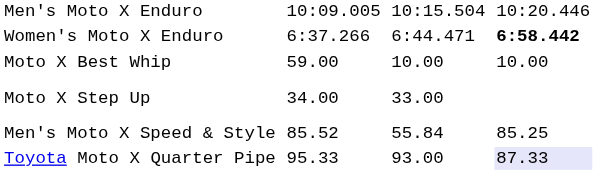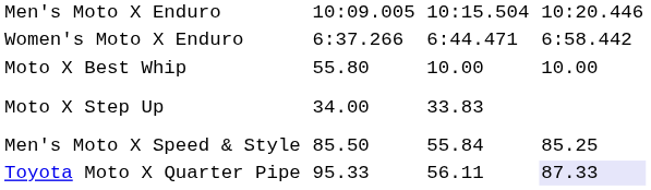Women's Moto X Enduro | column 7: bold -> normal
Moto X Best Whip | column 3: 59.00 -> 55.80
Moto X Step Up | column 5: 33.00 -> 33.83
Men's Moto X Speed & Style | column 3: 85.52 -> 85.50
Toyota Moto X Quarter Pipe | column 5: 93.00 -> 56.11
